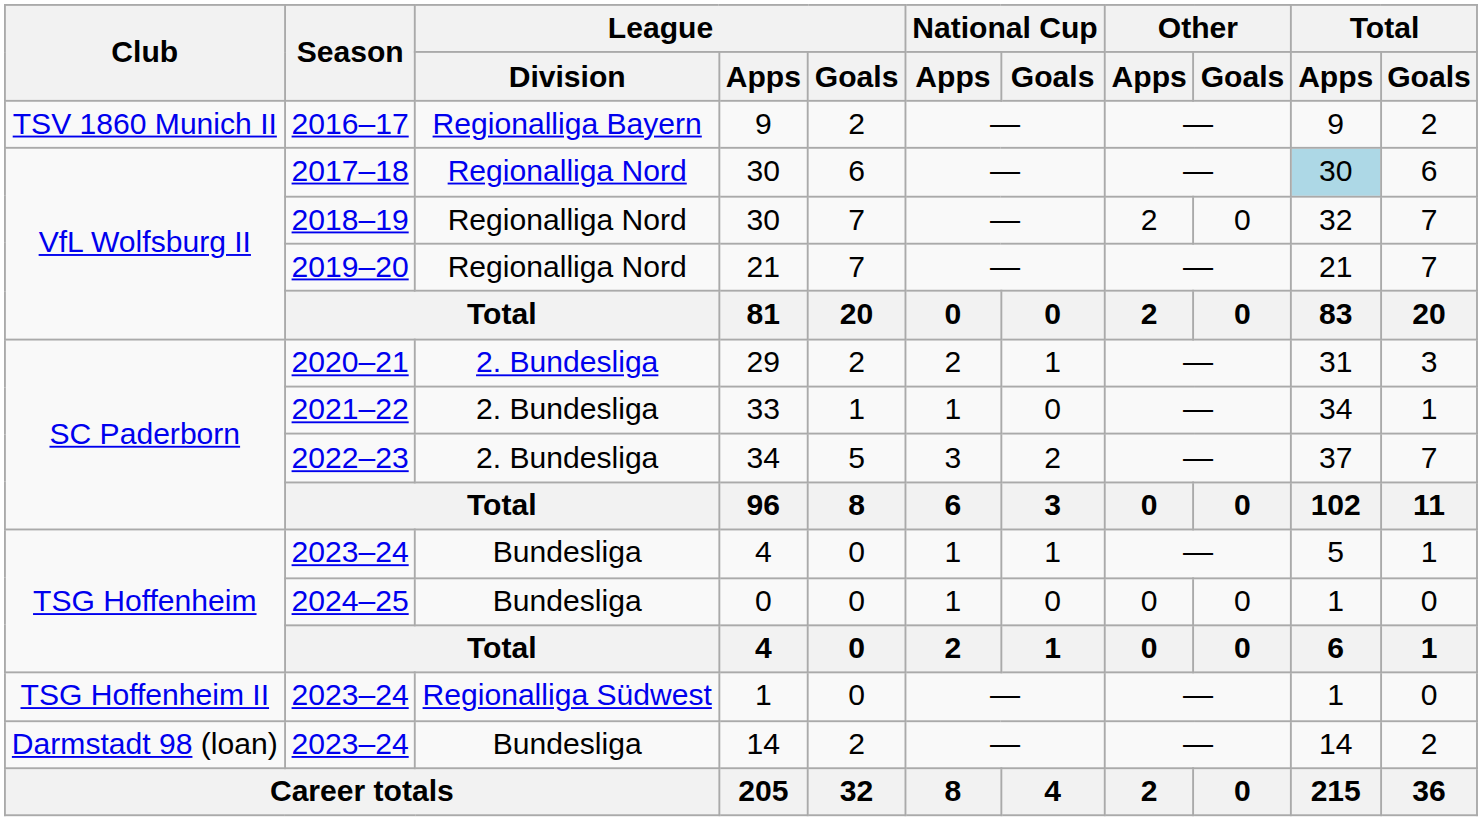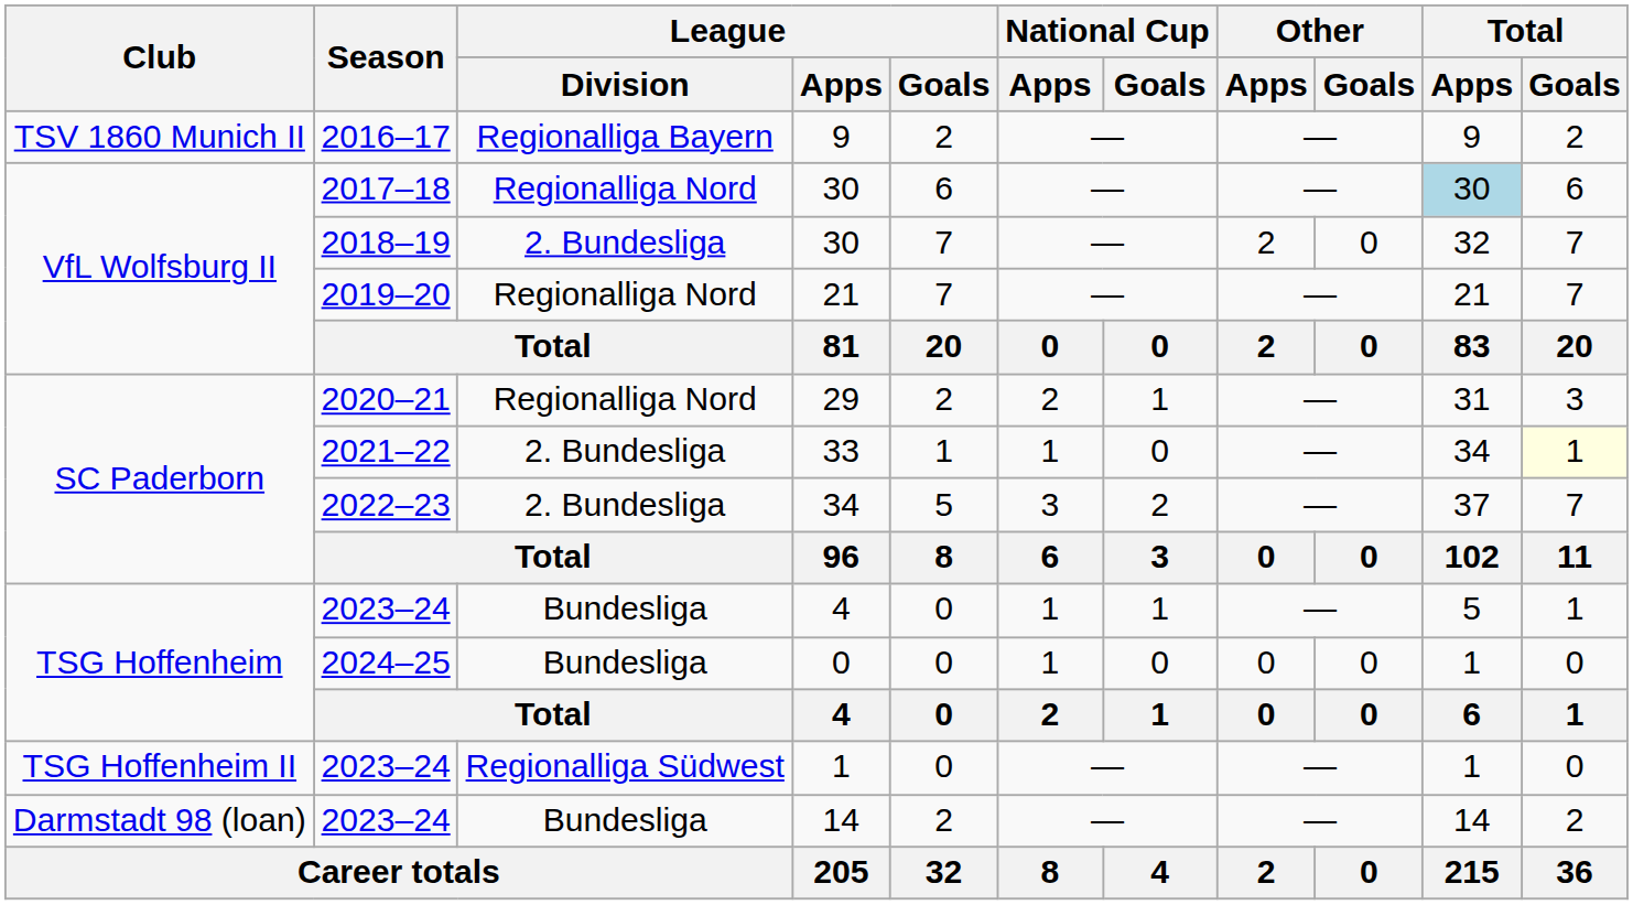2018–19 / 30 | League / Division: Regionalliga Nord -> 2. Bundesliga
29 | League / Division: 2. Bundesliga -> Regionalliga Nord
33 | Total / Goals: no background -> lightyellow background
